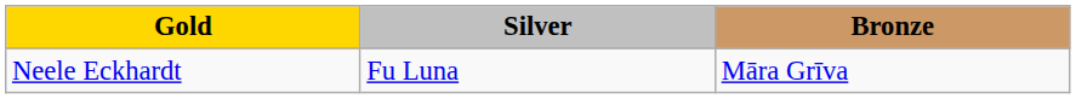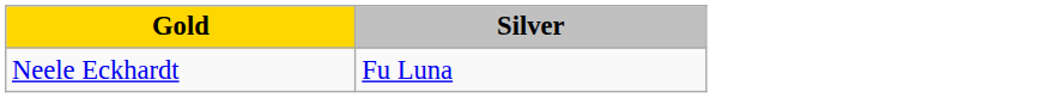- column: Bronze | Māra Grīva
